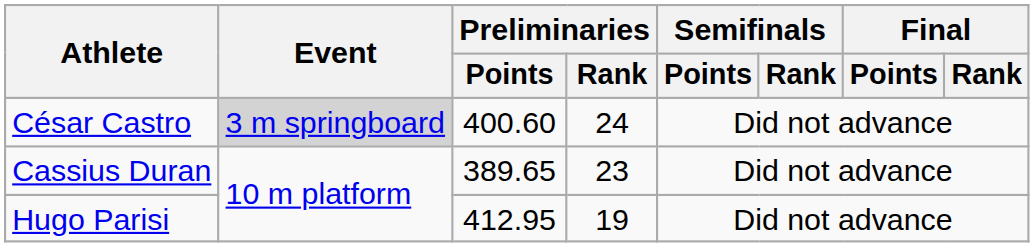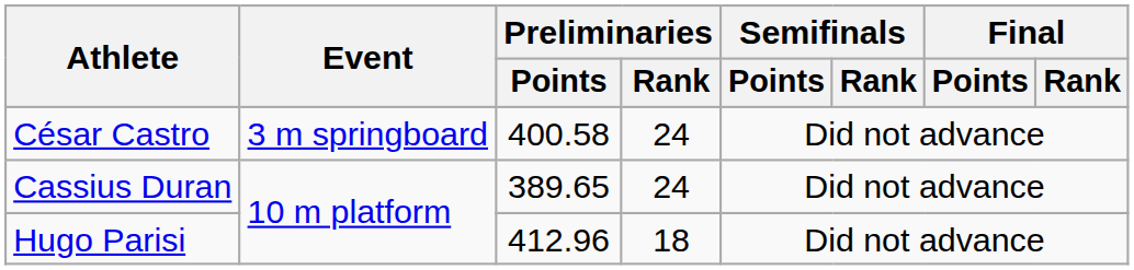César Castro | Event: lightgrey background -> no background
César Castro | Preliminaries / Points: 400.60 -> 400.58
Cassius Duran | Preliminaries / Rank: 23 -> 24
Hugo Parisi | Preliminaries / Points: 412.95 -> 412.96
Hugo Parisi | Preliminaries / Rank: 19 -> 18
